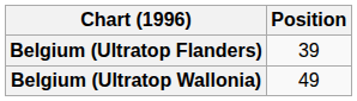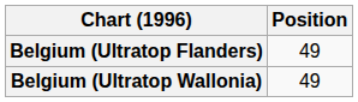Belgium (Ultratop Flanders) | Position: 39 -> 49
